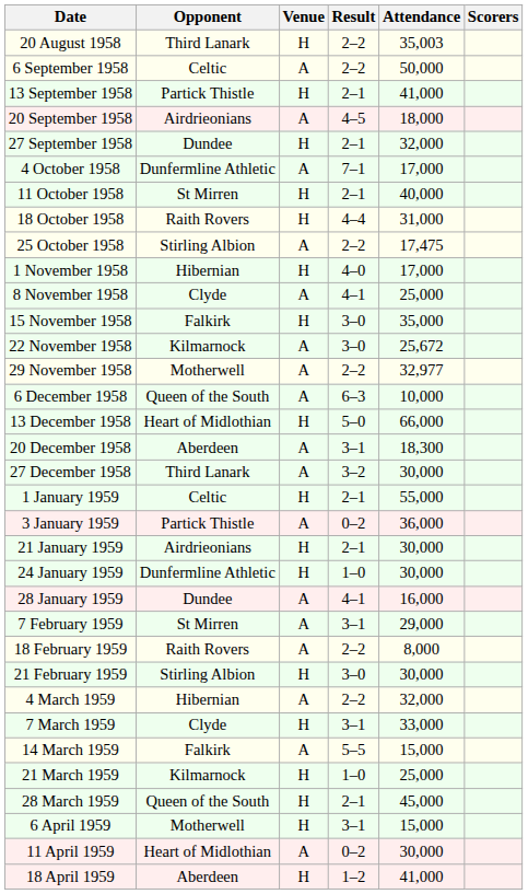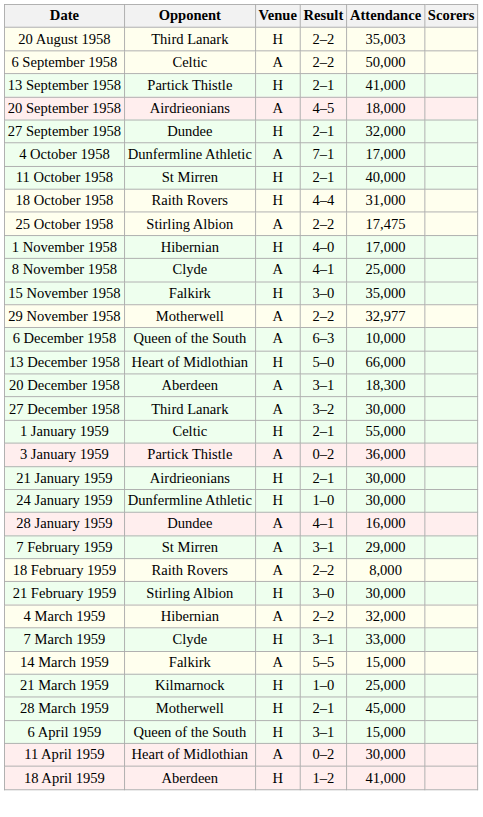- row: 22 November 1958 | Kilmarnock | A | 3–0 | 25,672
28 March 1959 | Opponent: Queen of the South -> Motherwell
6 April 1959 | Opponent: Motherwell -> Queen of the South
